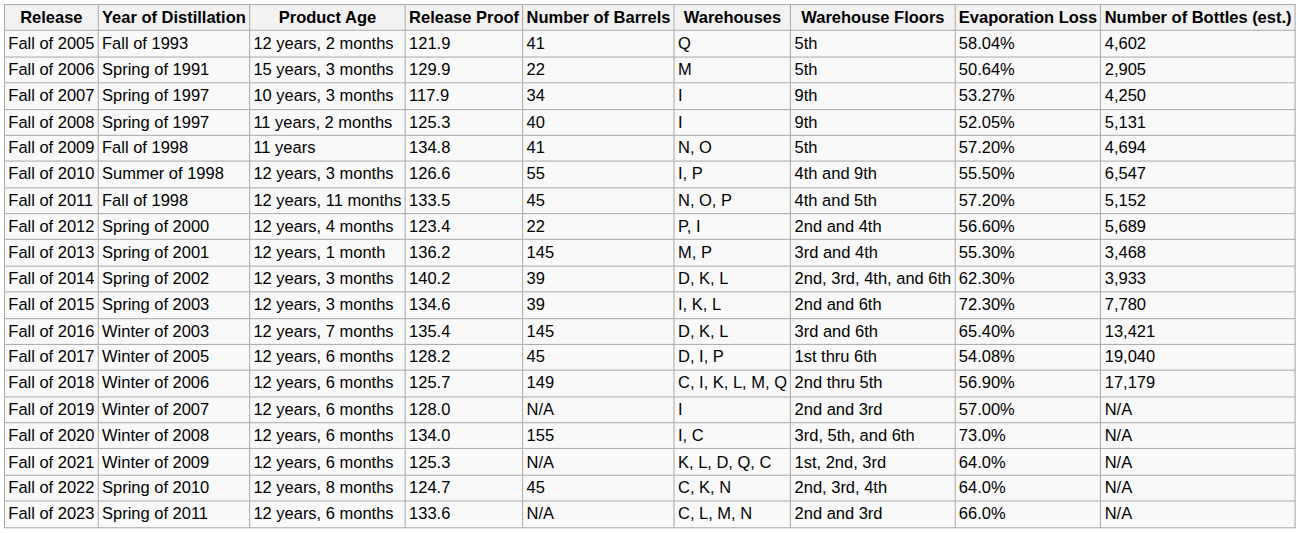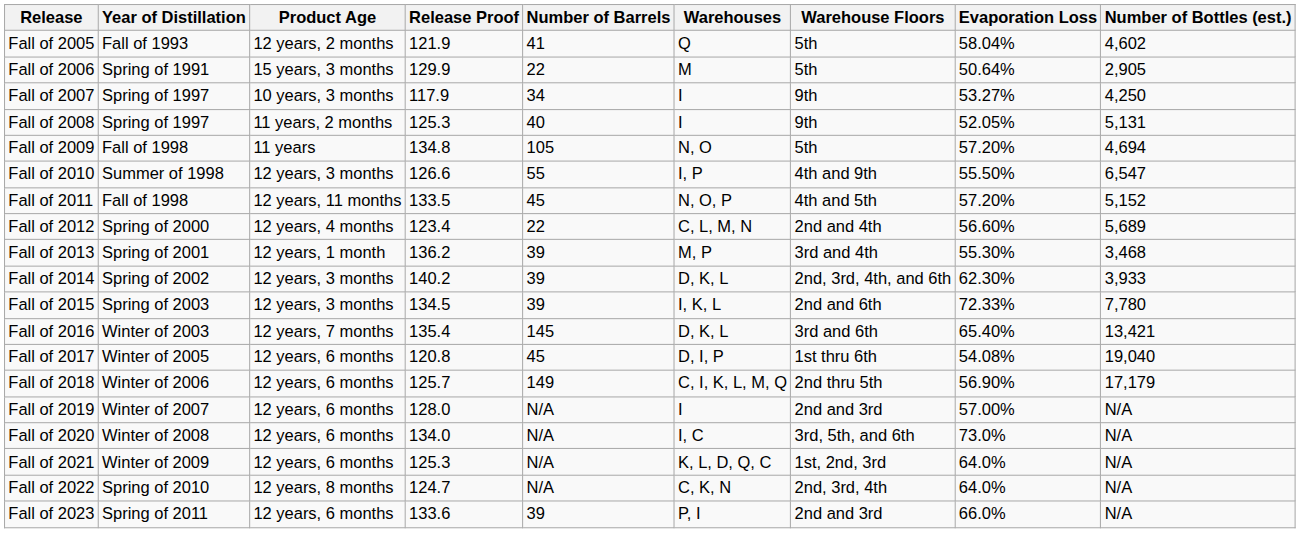Fall of 2009 | Number of Barrels: 41 -> 105
Fall of 2012 | Warehouses: P, I -> C, L, M, N
Fall of 2013 | Number of Barrels: 145 -> 39
Fall of 2015 | Release Proof: 134.6 -> 134.5
Fall of 2015 | Evaporation Loss: 72.30% -> 72.33%
Fall of 2017 | Release Proof: 128.2 -> 120.8
Fall of 2020 | Number of Barrels: 155 -> N/A
Fall of 2022 | Number of Barrels: 45 -> N/A
Fall of 2023 | Number of Barrels: N/A -> 39
Fall of 2023 | Warehouses: C, L, M, N -> P, I
